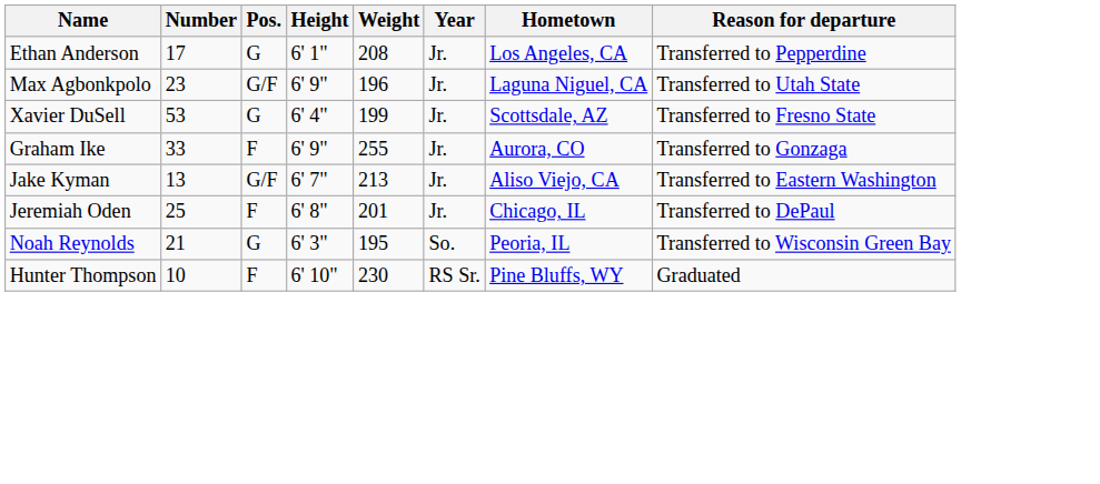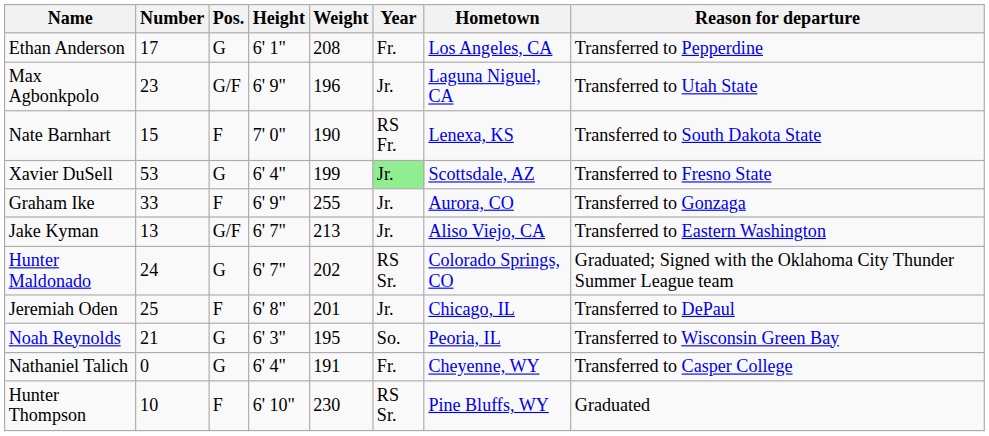Ethan Anderson | Year: Jr. -> Fr.
+ row: Nate Barnhart | 15 | F | 7' 0" | 190 | RS Fr. | Lenexa, KS | Transferred to South Dakota State
Xavier DuSell | Year: no background -> lightgreen background
+ row: Hunter Maldonado | 24 | G | 6' 7" | 202 | RS Sr. | Colorado Springs, CO | Graduated; Signed with the Oklahoma City Thunder Summer League team
+ row: Nathaniel Talich | 0 | G | 6' 4" | 191 | Fr. | Cheyenne, WY | Transferred to Casper College
